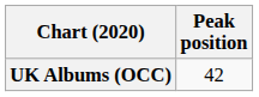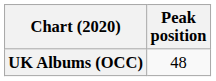UK Albums (OCC) | Peak position: 42 -> 48
